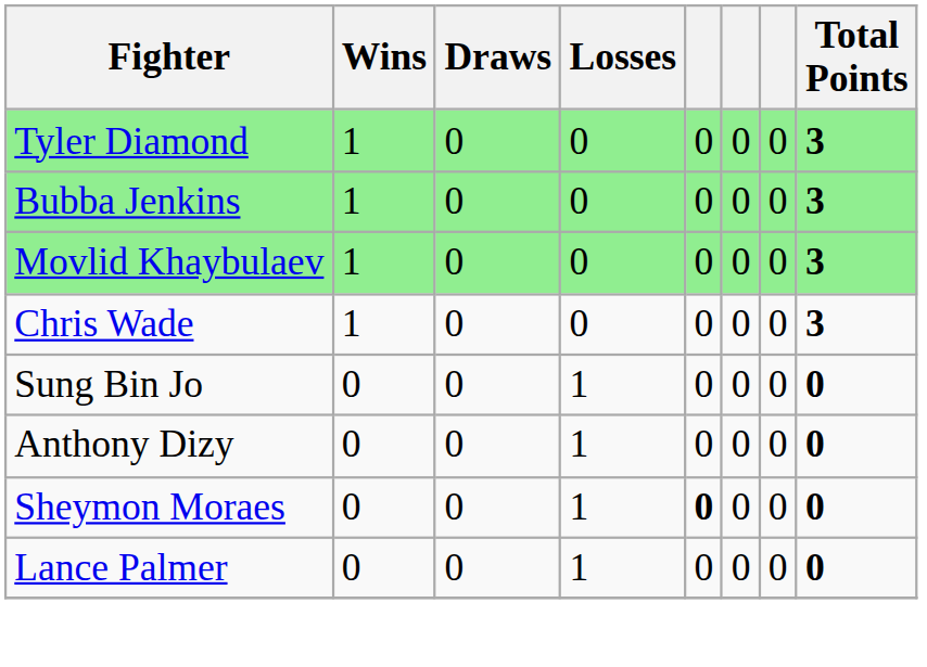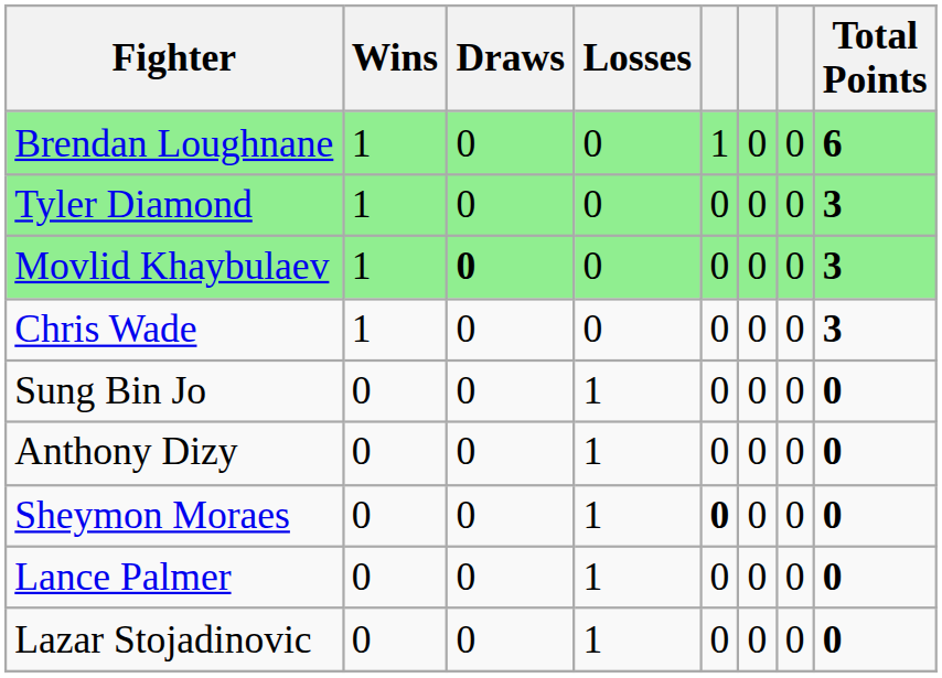+ row: Brendan Loughnane | 1 | 0 | 0 | 1 | 0 | 0 | 6
- row: Bubba Jenkins | 1 | 0 | 0 | 0 | 0 | 0 | 3
Movlid Khaybulaev | Draws: normal -> bold
+ row: Lazar Stojadinovic | 0 | 0 | 1 | 0 | 0 | 0 | 0
